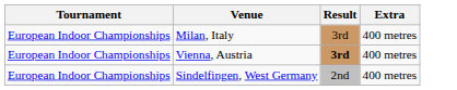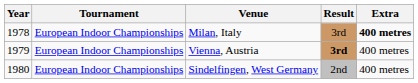+ column: Year | 1978 | 1979 | 1980
Milan, Italy | Extra: normal -> bold
